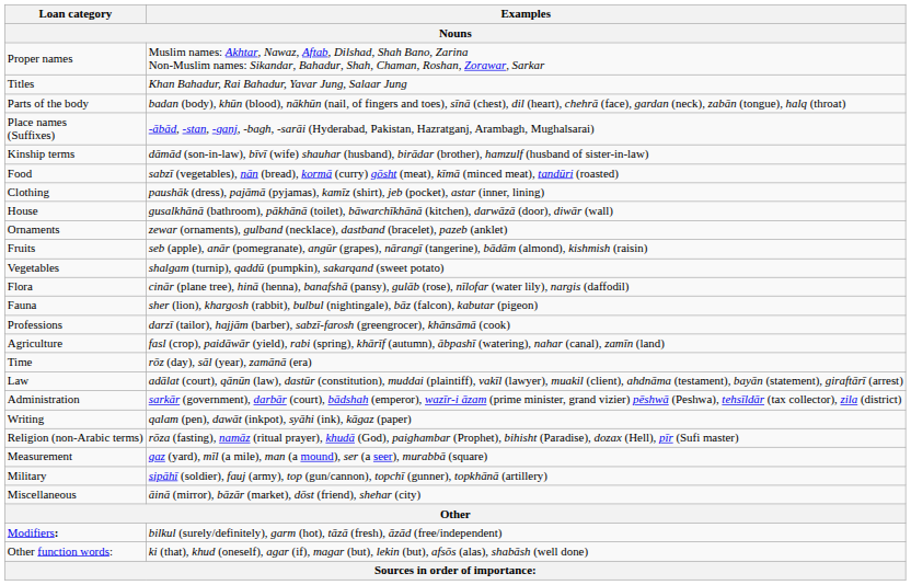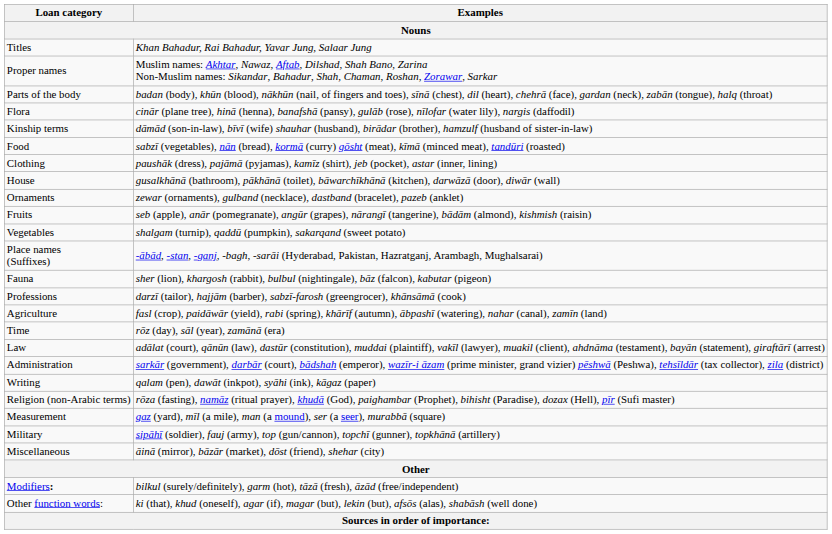rows swapped: Proper names <-> Titles
rows swapped: Place names (Suffixes) <-> Flora
